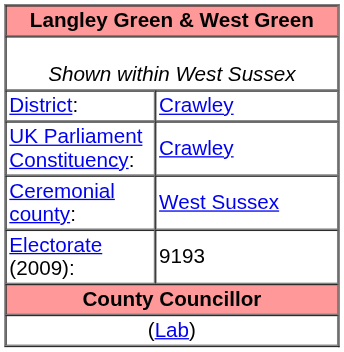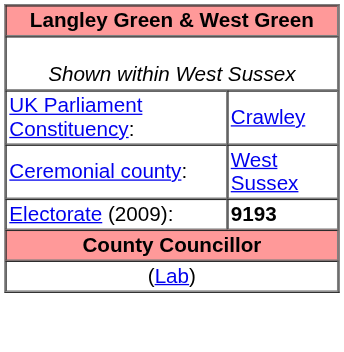- row: District: | Crawley
Electorate (2009): | column 2: normal -> bold
